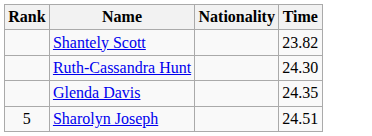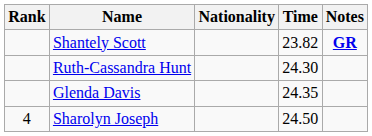+ column: Notes | GR
Sharolyn Joseph | Rank: 5 -> 4
Sharolyn Joseph | Time: 24.51 -> 24.50
